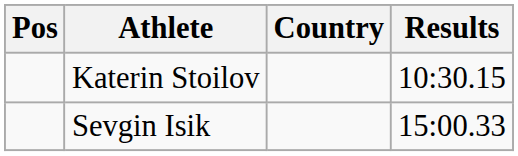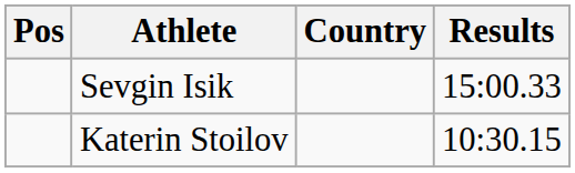rows swapped: Katerin Stoilov <-> Sevgin Isik
